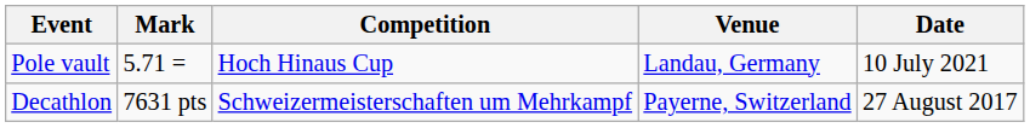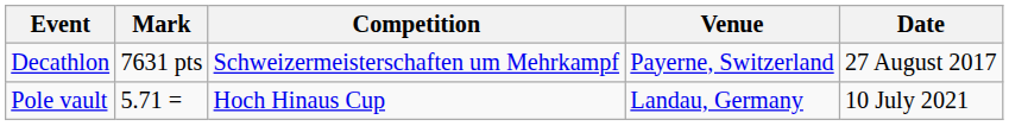rows swapped: Pole vault <-> Decathlon
